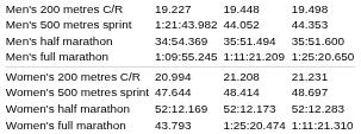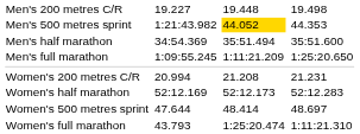Men's 500 metres sprint | column 5: no background -> gold background
rows swapped: Women's 500 metres sprint <-> Women's half marathon
